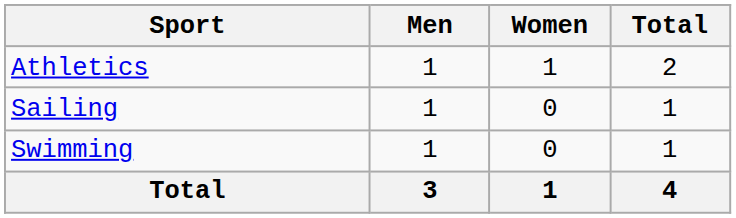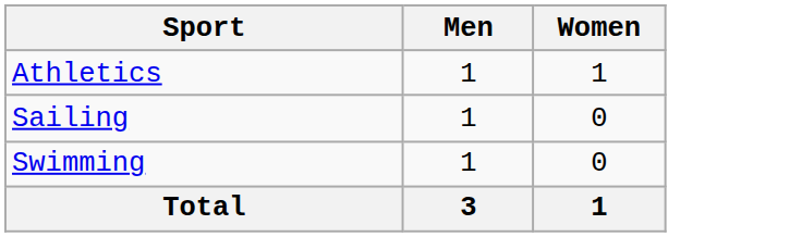- column: Total | 2 | 1 | 1 | 4
